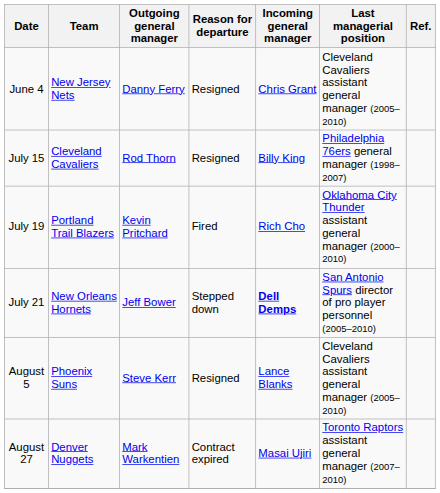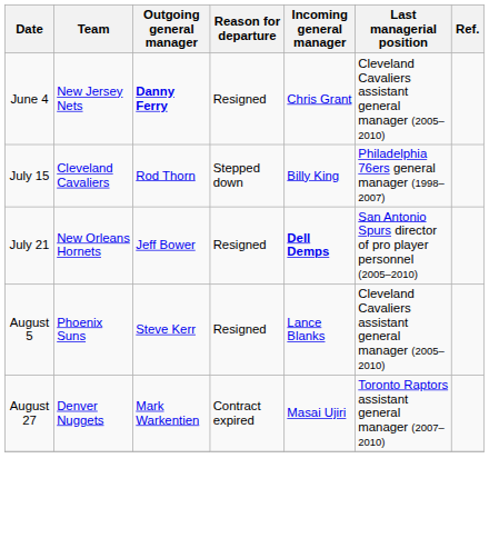June 4 | Outgoing general manager: normal -> bold
July 15 | Reason for departure: Resigned -> Stepped down
- row: July 19 | Portland Trail Blazers | Kevin Pritchard | Fired | Rich Cho | Oklahoma City Thunder assistant general manager (2000–2010)
July 21 | Reason for departure: Stepped down -> Resigned
